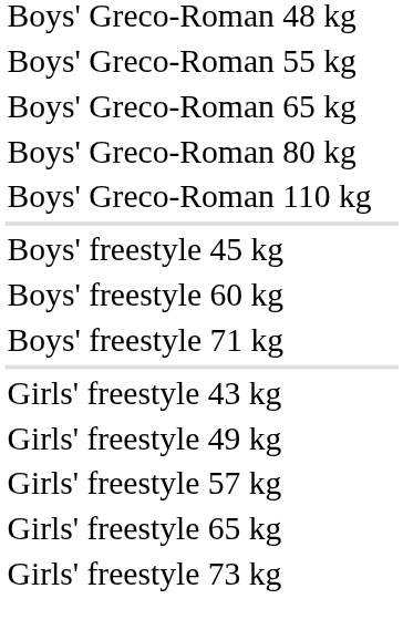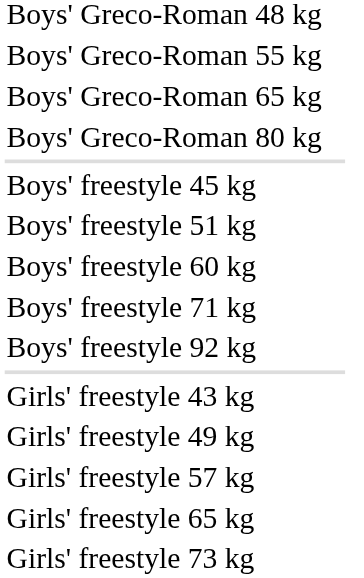- row: Boys' Greco-Roman 110 kg
+ row: Boys' freestyle 51 kg
+ row: Boys' freestyle 92 kg
